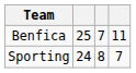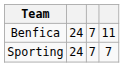Benfica | column 2: 25 -> 24
Sporting | column 3: 8 -> 7
